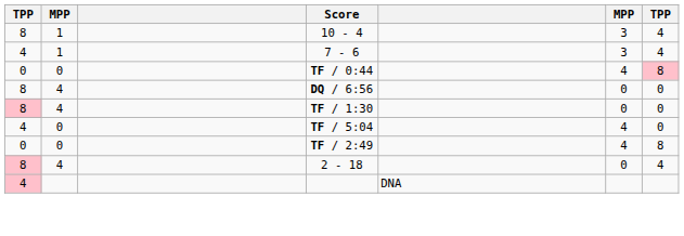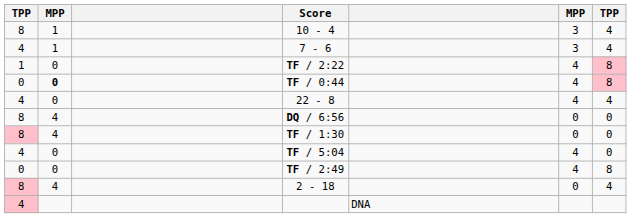+ row: 1 | 0 | TF / 2:22 | 4 | 8
TF / 0:44 | column 2: normal -> bold
+ row: 4 | 0 | 22 - 8 | 4 | 4
